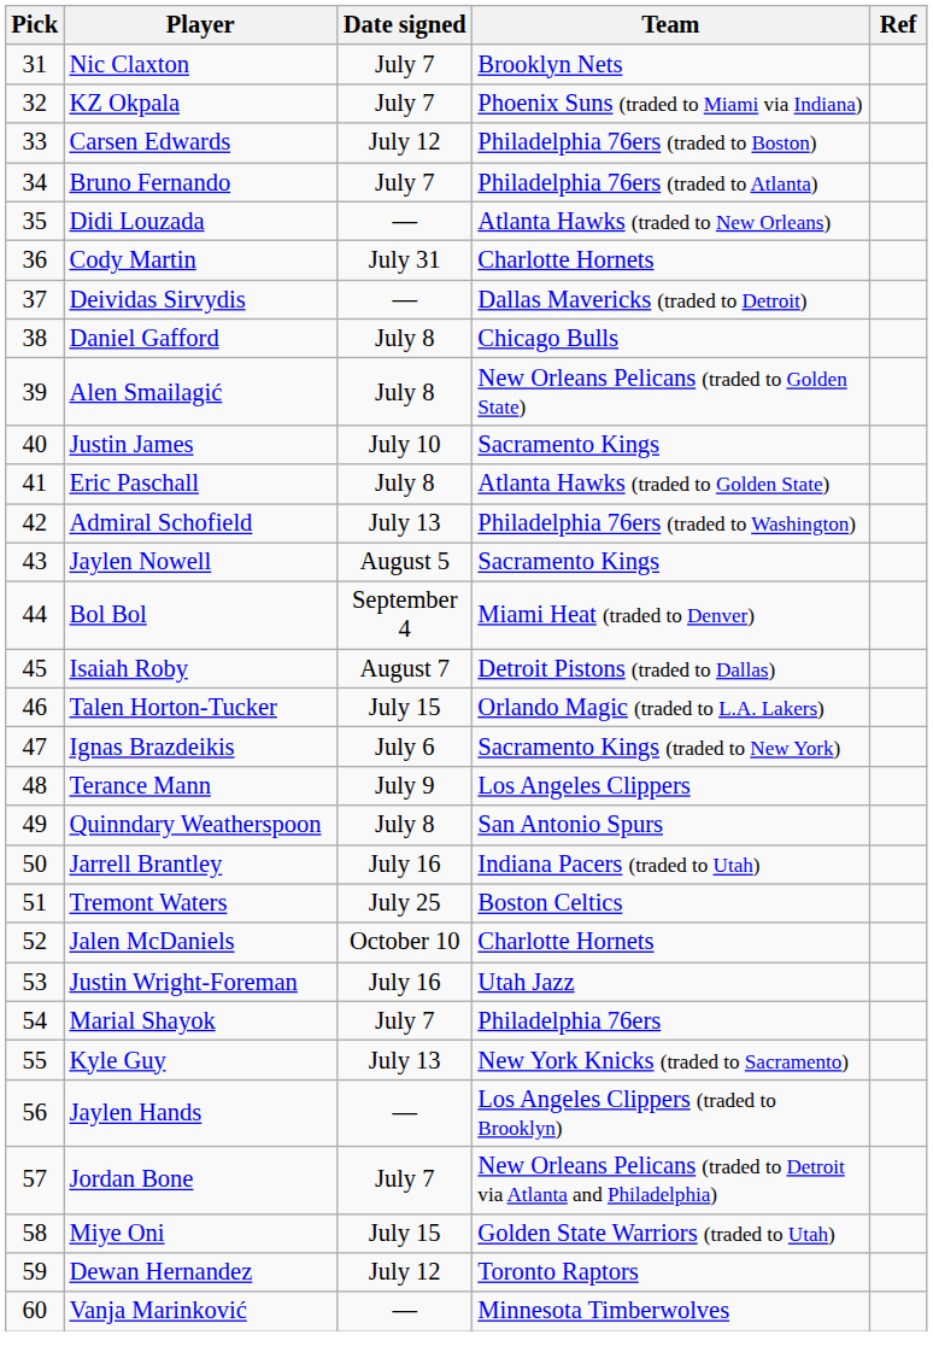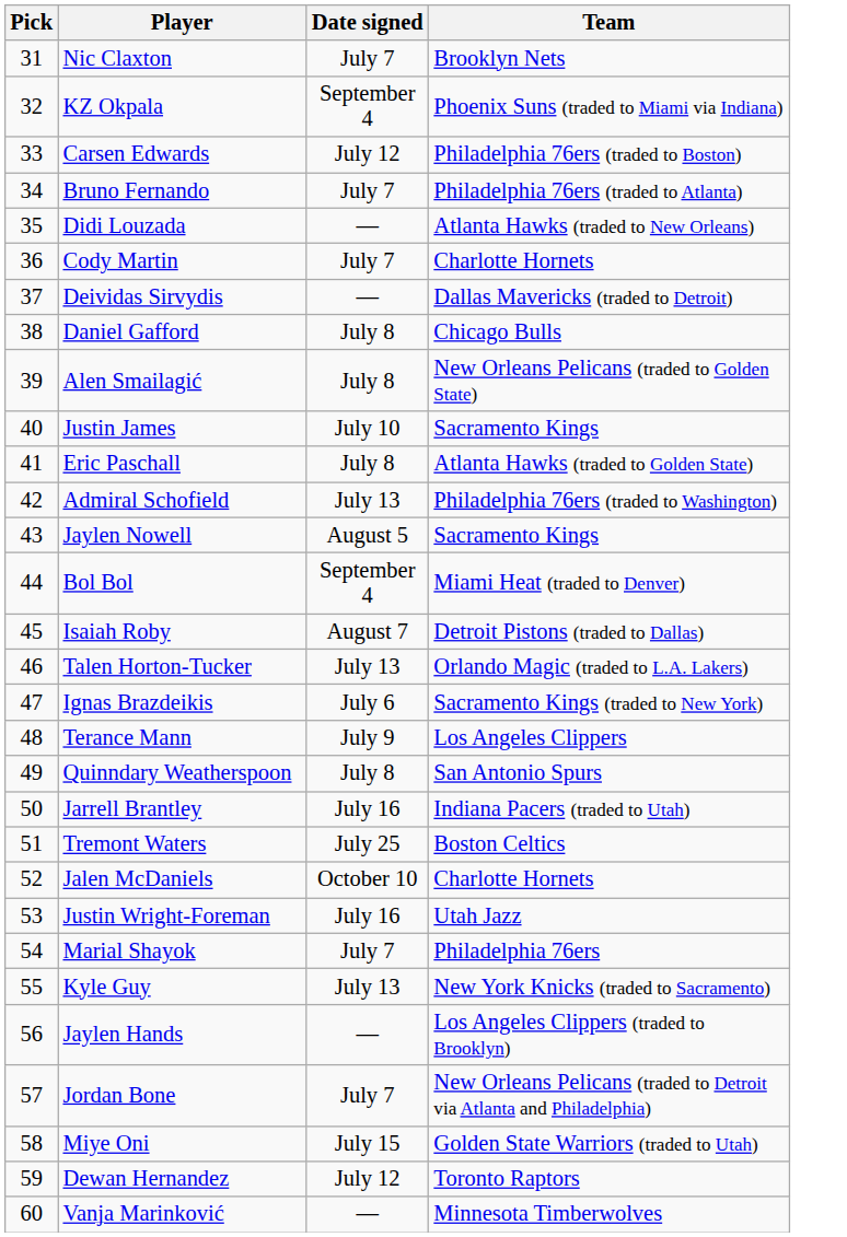- column: Ref
KZ Okpala | Date signed: July 7 -> September 4
Cody Martin | Date signed: July 31 -> July 7
Talen Horton-Tucker | Date signed: July 15 -> July 13
